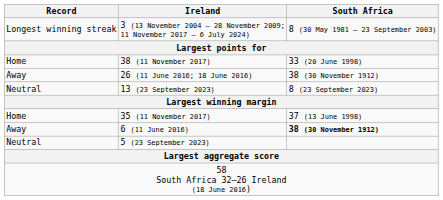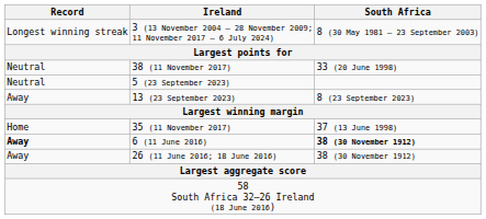38 (11 November 2017) | Record: Home -> Neutral
rows swapped: 26 (11 June 2016; 18 June 2016) <-> 5 (23 September 2023)
13 (23 September 2023) | Record: Neutral -> Away
6 (11 June 2016) | Record: normal -> bold
